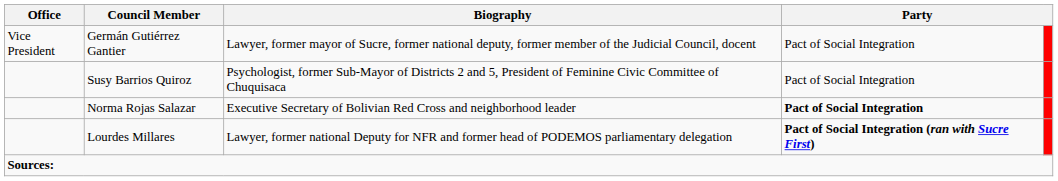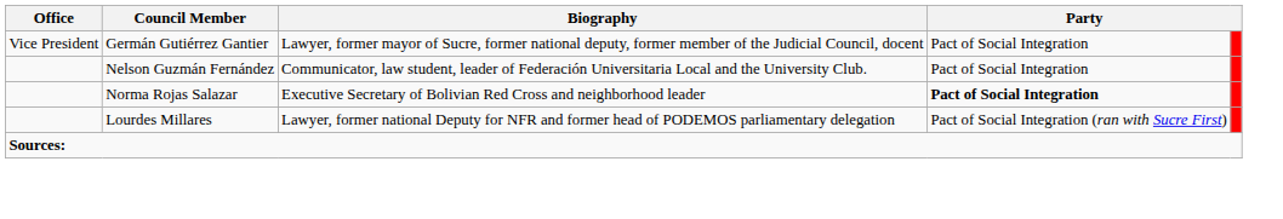+ row: Nelson Guzmán Fernández | Communicator, law student, leader of Federación Universitaria Local and the University Club. | Pact of Social Integration
- row: Susy Barrios Quiroz | Psychologist, former Sub-Mayor of Districts 2 and 5, President of Feminine Civic Committee of Chuquisaca | Pact of Social Integration
Lourdes Millares | column 4: bold -> normal
